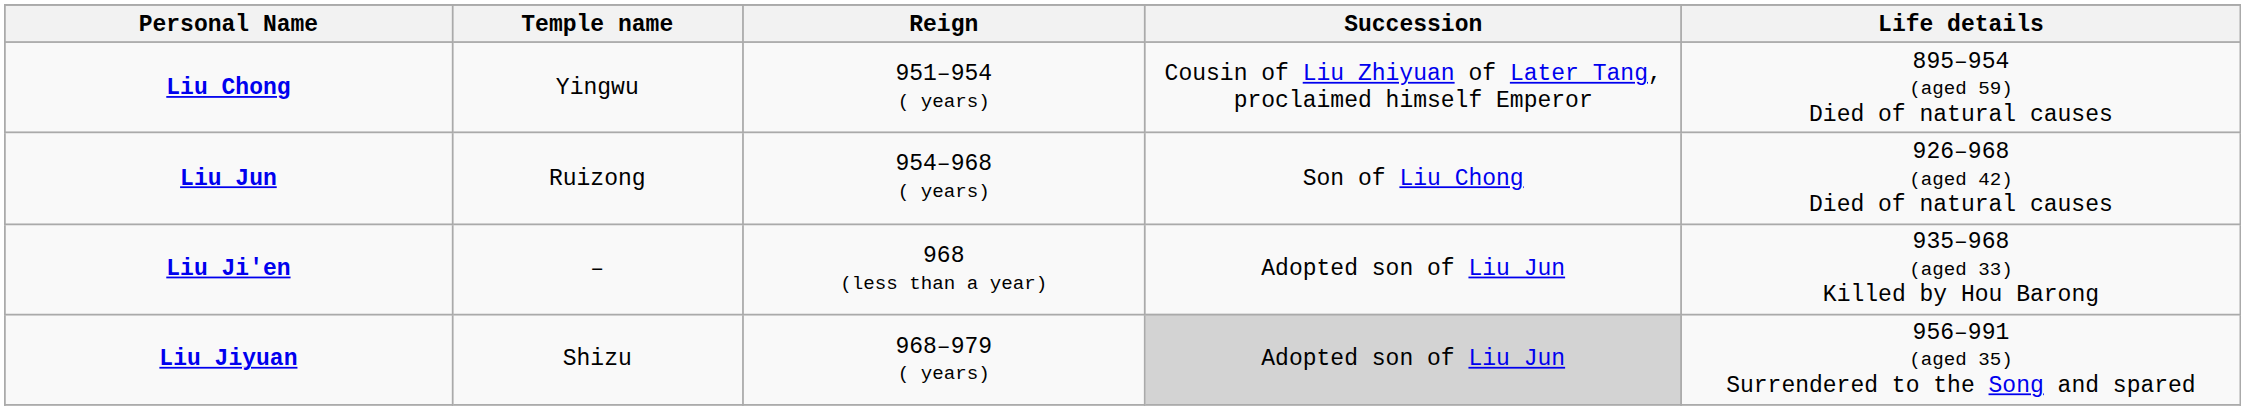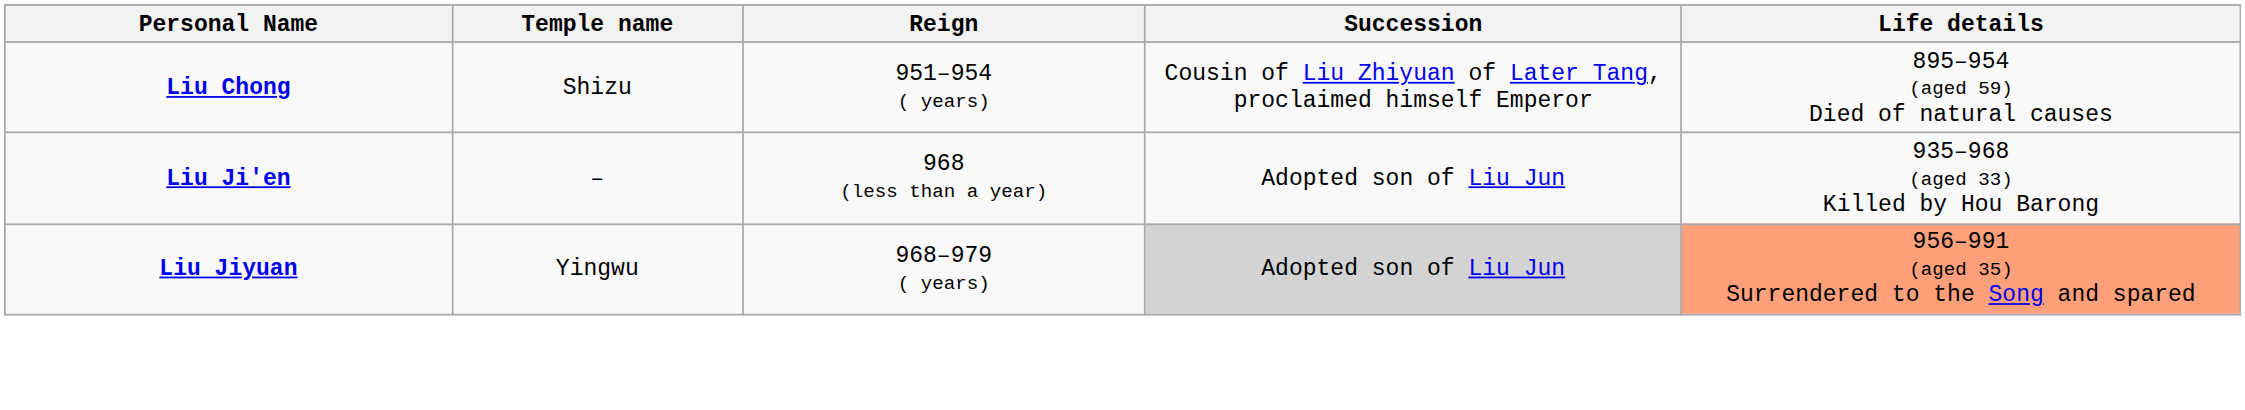Liu Chong | Temple name: Yingwu -> Shizu
- row: Liu Jun | Ruizong | 954–968 ( years) | Son of Liu Chong | 926–968 (aged 42) Died of natural causes
Liu Jiyuan | Temple name: Shizu -> Yingwu
Liu Jiyuan | Life details: no background -> lightsalmon background
